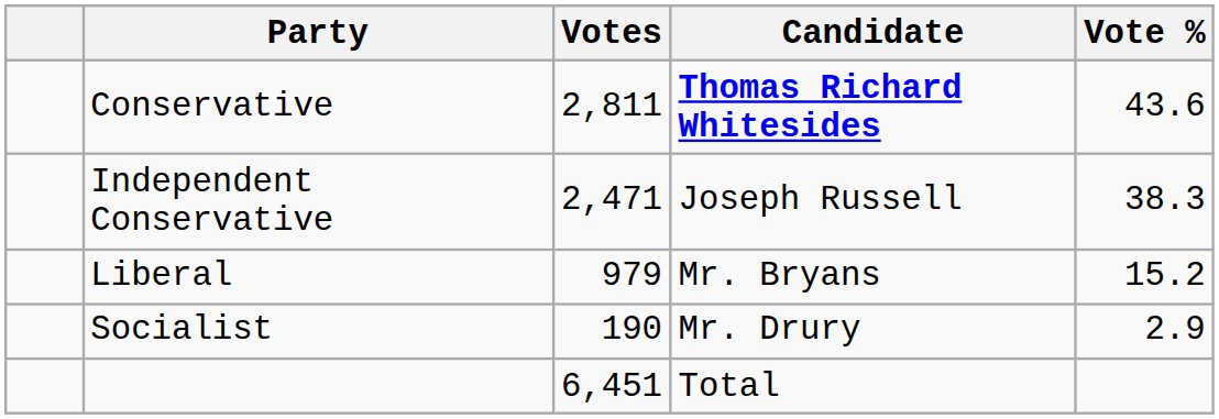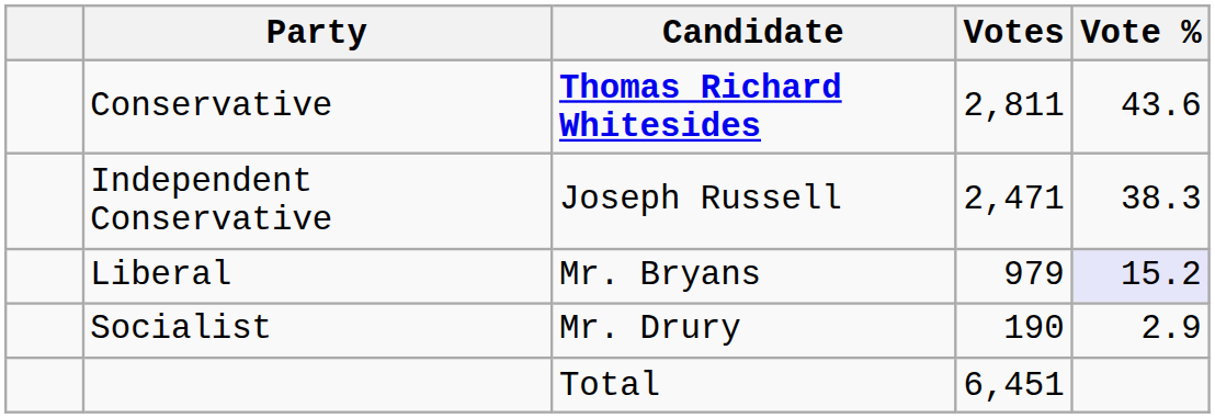columns swapped: Candidate <-> Votes
Liberal | Vote %: no background -> lavender background
